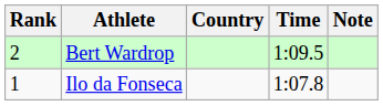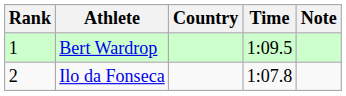Bert Wardrop | Rank: 2 -> 1
Ilo da Fonseca | Rank: 1 -> 2
